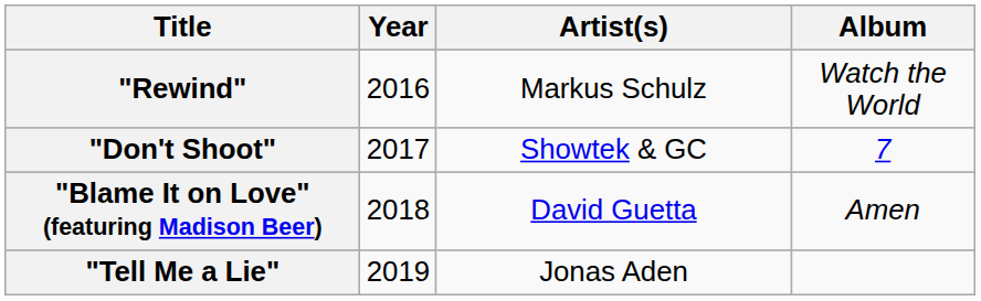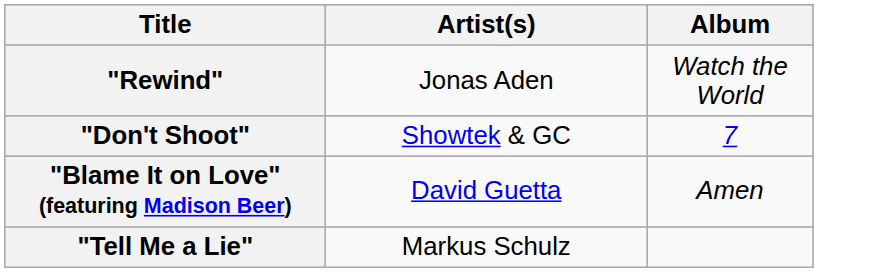- column: Year | 2016 | 2017 | 2018 | 2019
"Rewind" | Artist(s): Markus Schulz -> Jonas Aden
"Tell Me a Lie" | Artist(s): Jonas Aden -> Markus Schulz
